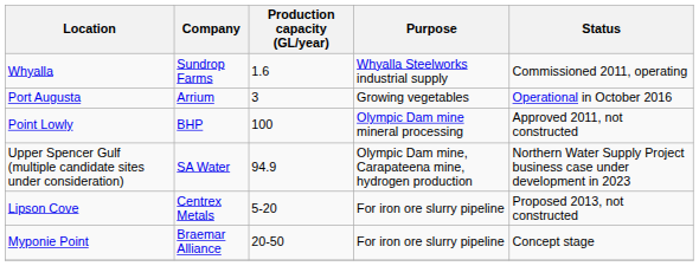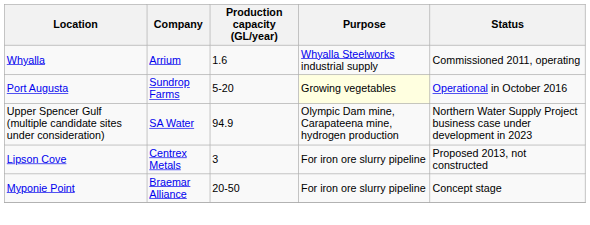Whyalla | Company: Sundrop Farms -> Arrium
Port Augusta | Company: Arrium -> Sundrop Farms
Port Augusta | Production capacity (GL/year): 3 -> 5-20
Port Augusta | Purpose: no background -> lightyellow background
- row: Point Lowly | BHP | 100 | Olympic Dam mine mineral processing | Approved 2011, not constructed
Lipson Cove | Production capacity (GL/year): 5-20 -> 3
